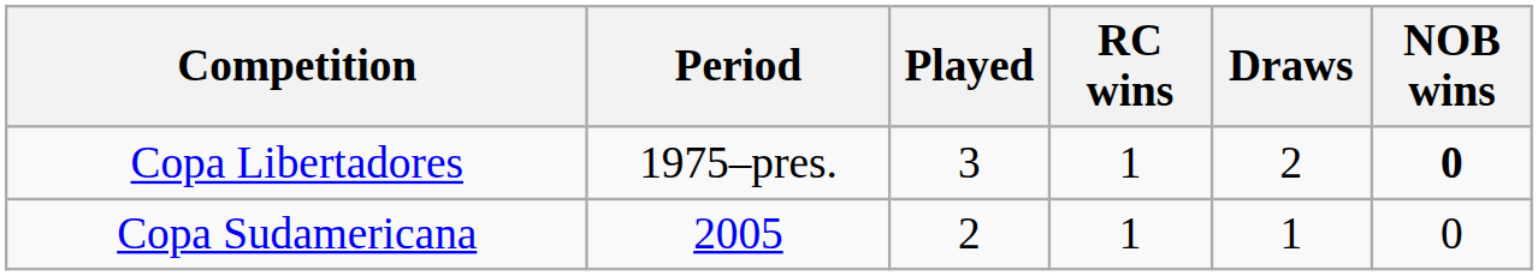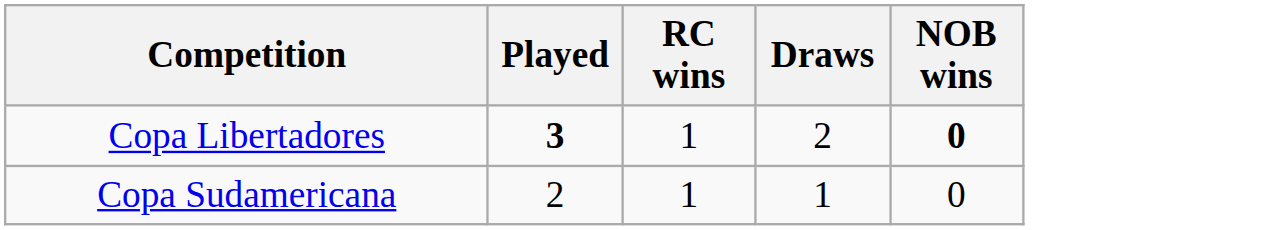- column: Period | 1975–pres. | 2005
Copa Libertadores | Played: normal -> bold
